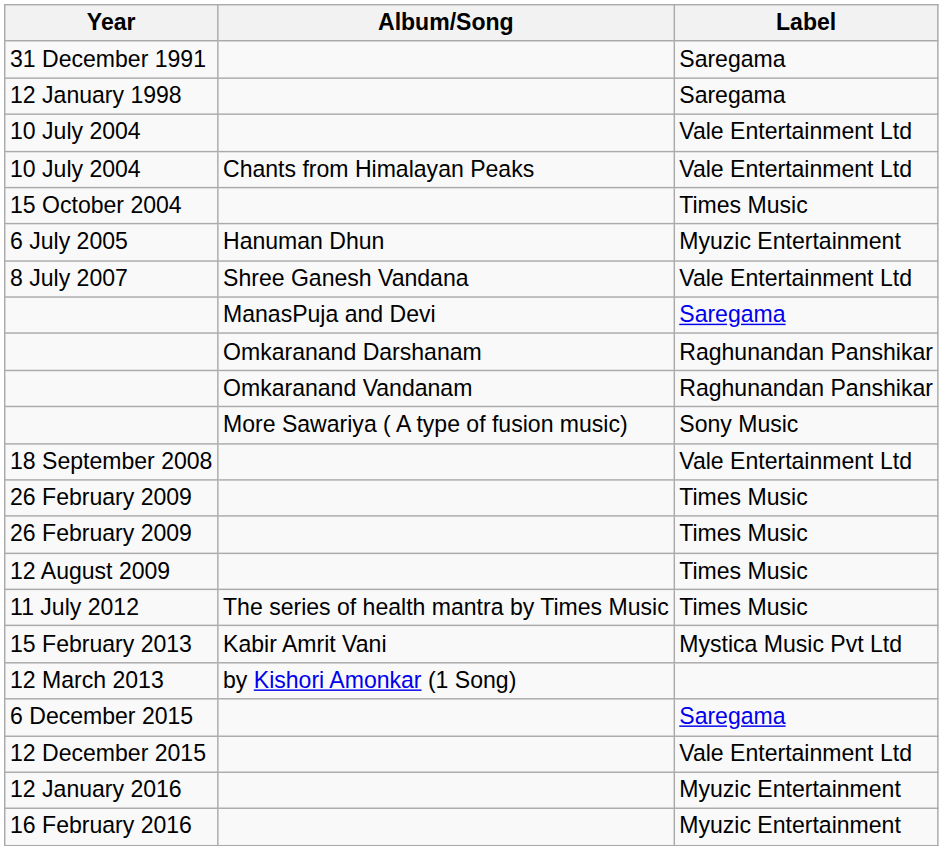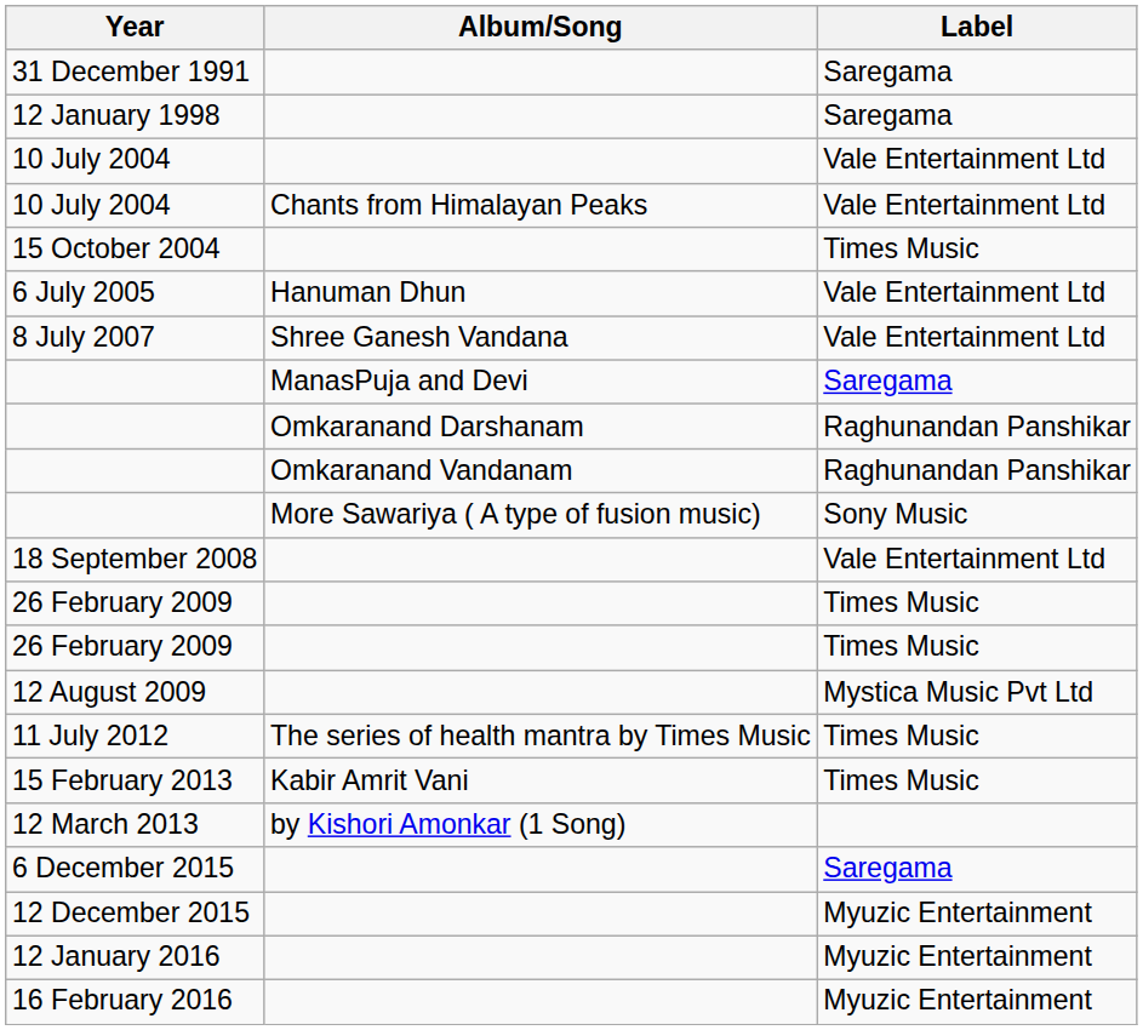6 July 2005 | Label: Myuzic Entertainment -> Vale Entertainment Ltd
12 August 2009 | Label: Times Music -> Mystica Music Pvt Ltd
15 February 2013 | Label: Mystica Music Pvt Ltd -> Times Music
12 December 2015 | Label: Vale Entertainment Ltd -> Myuzic Entertainment
